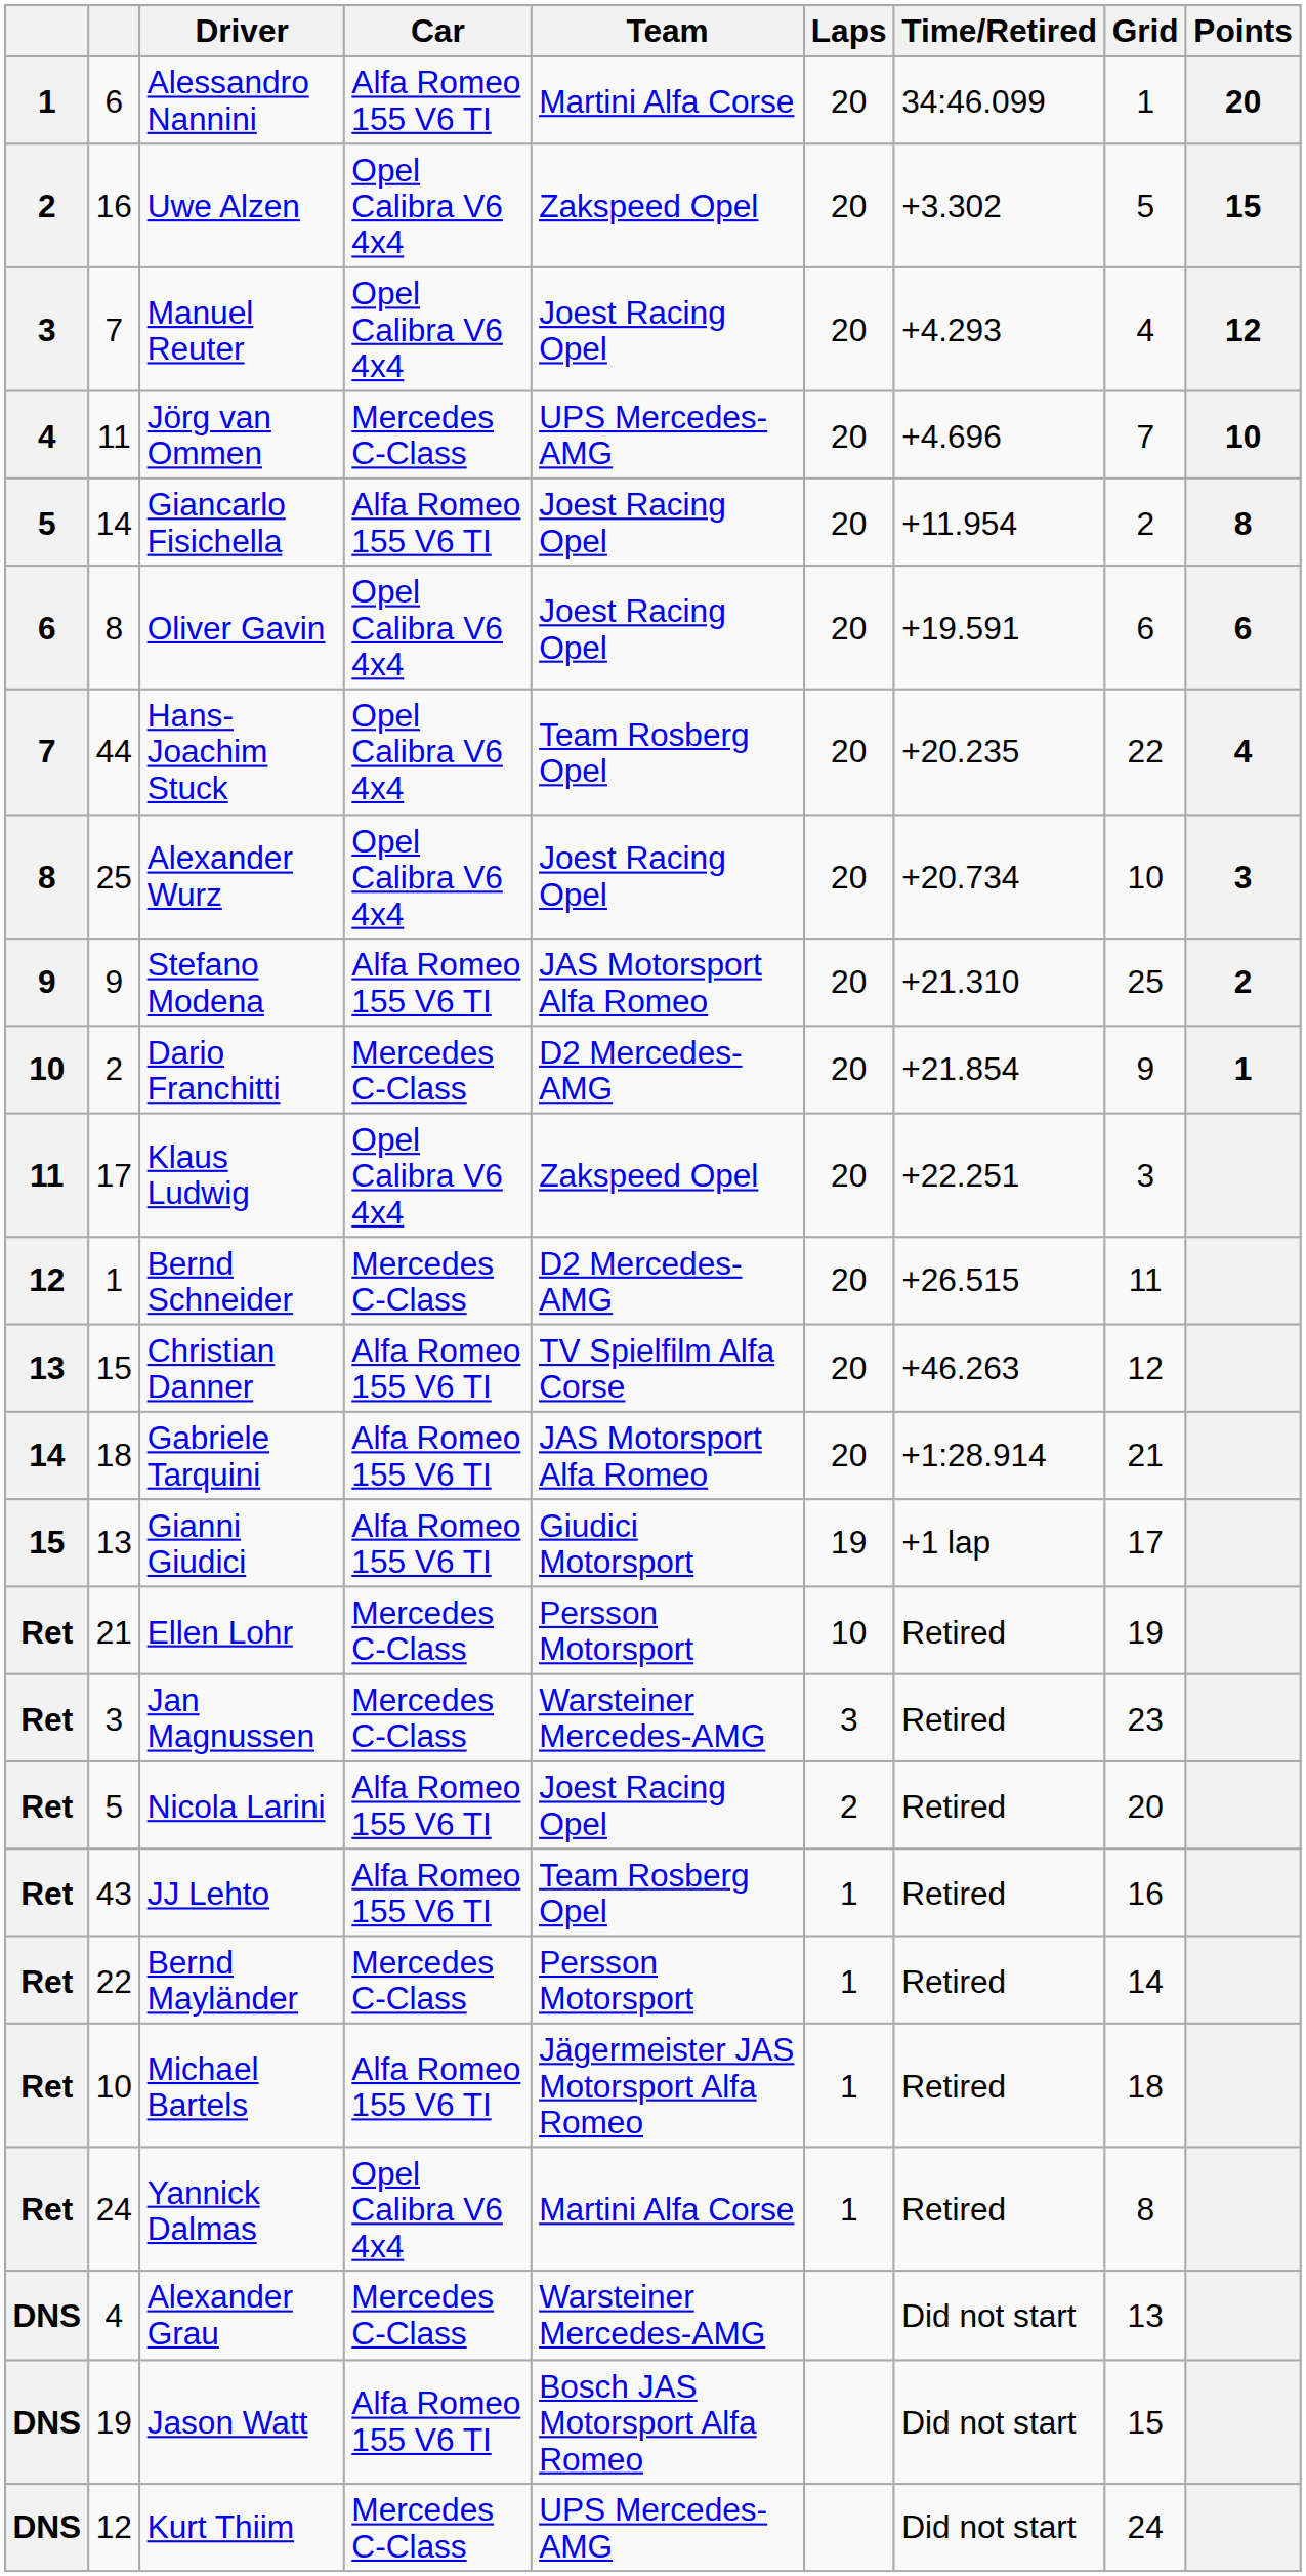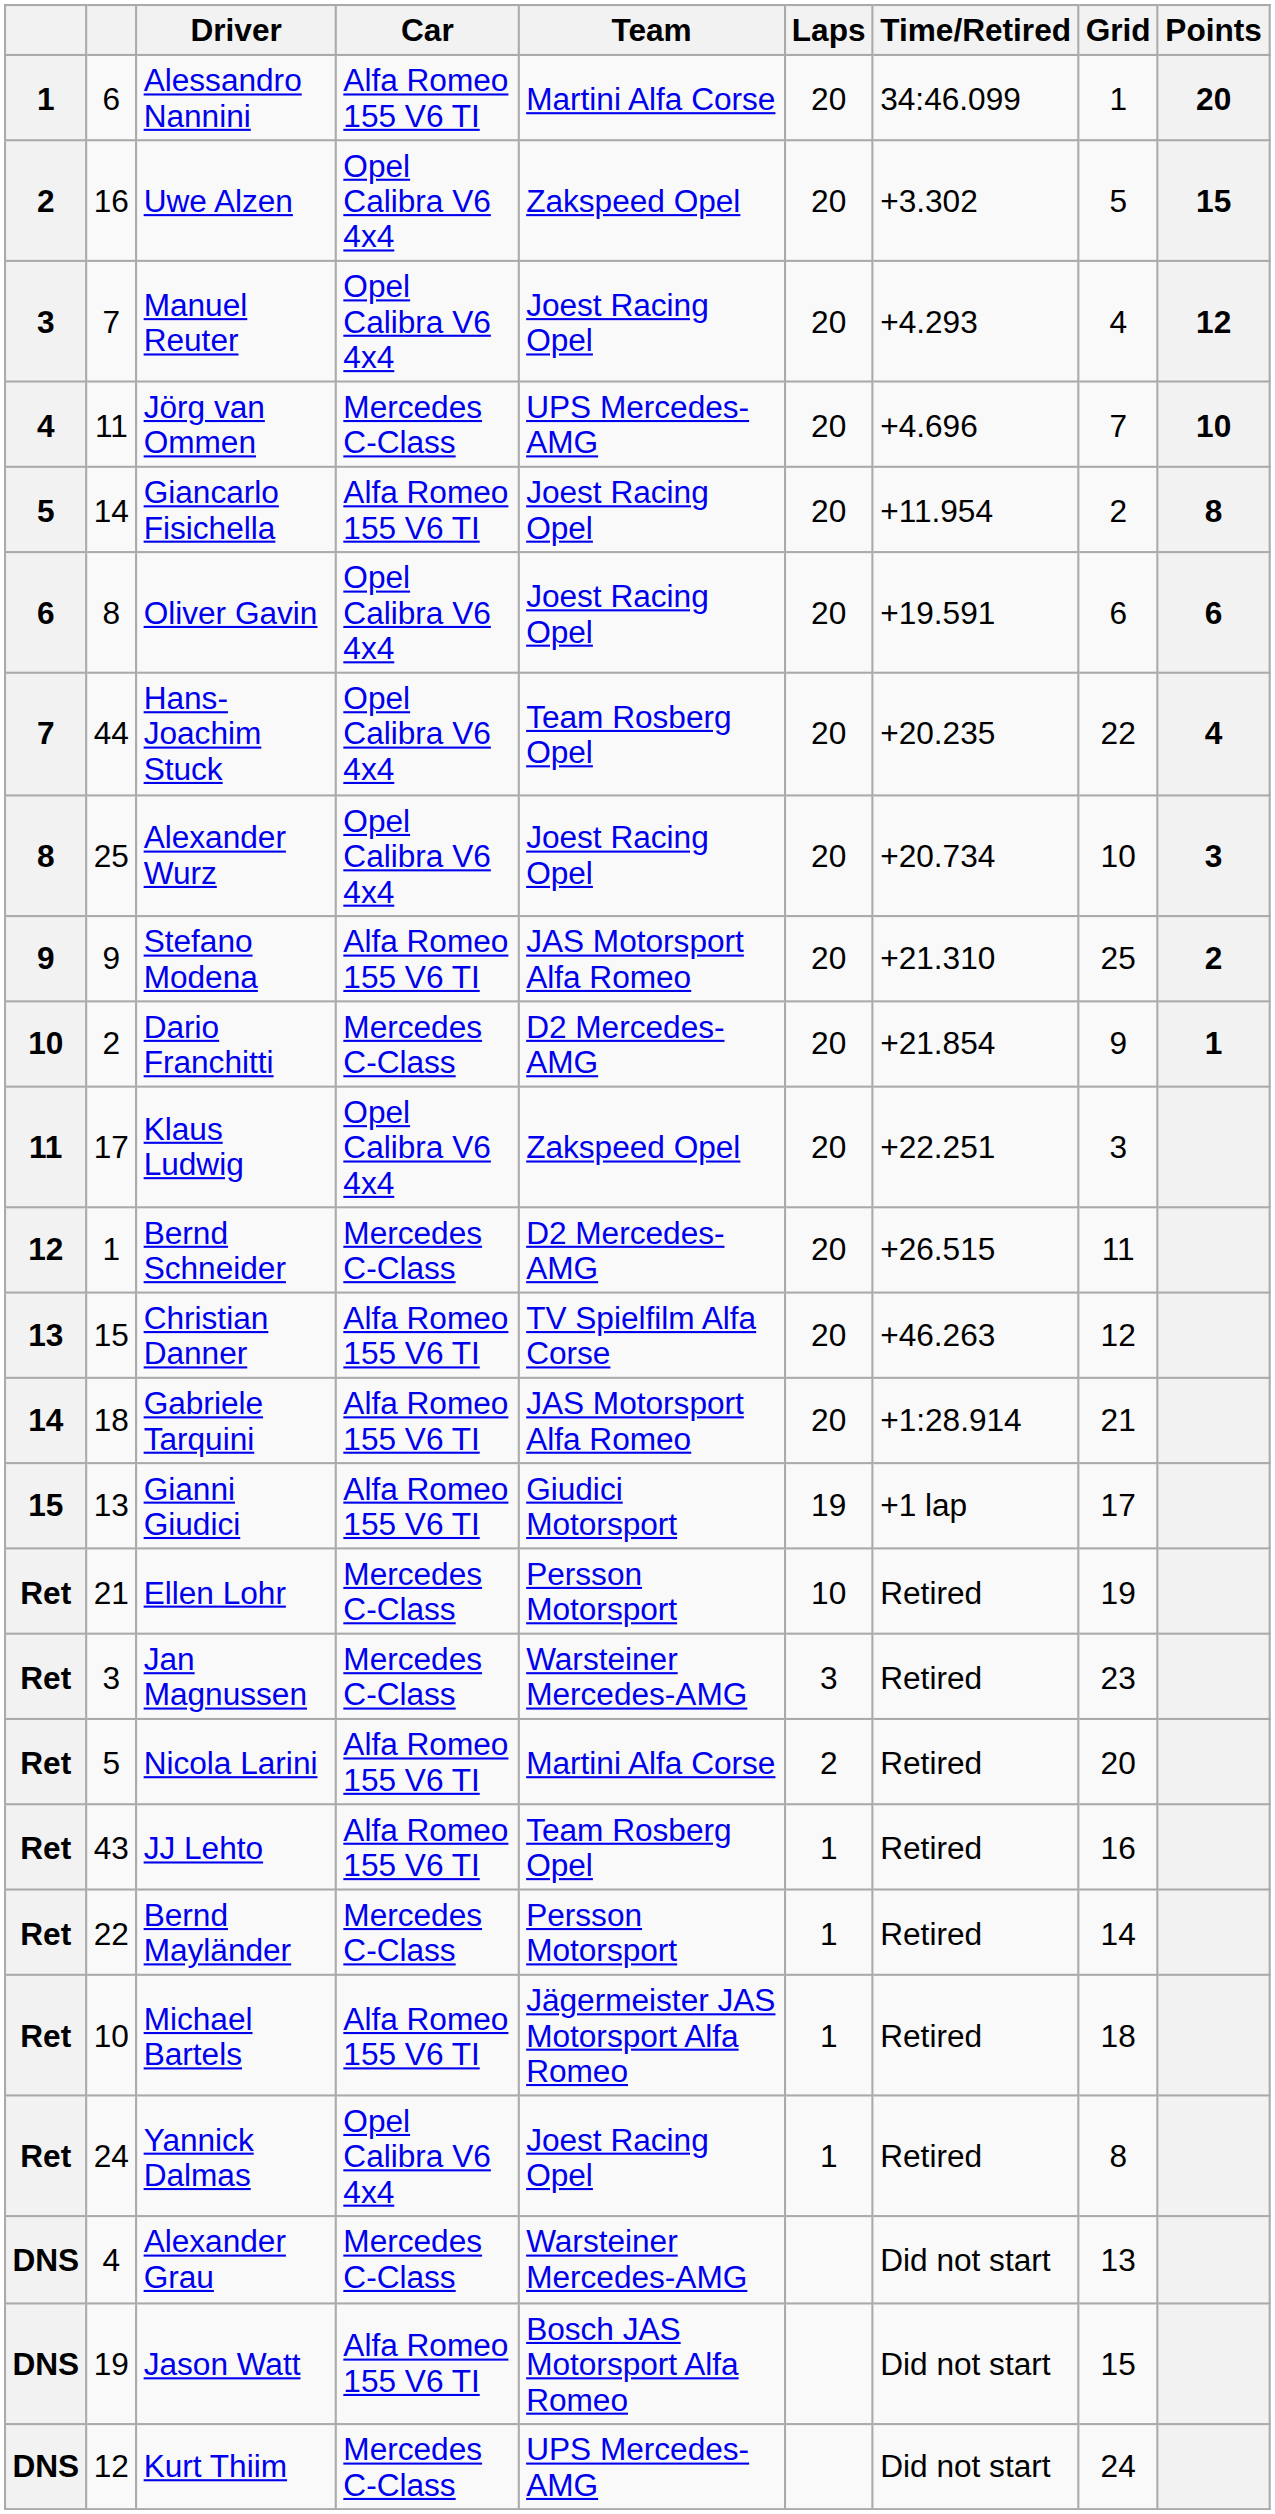Nicola Larini | Team: Joest Racing Opel -> Martini Alfa Corse
Yannick Dalmas | Team: Martini Alfa Corse -> Joest Racing Opel
